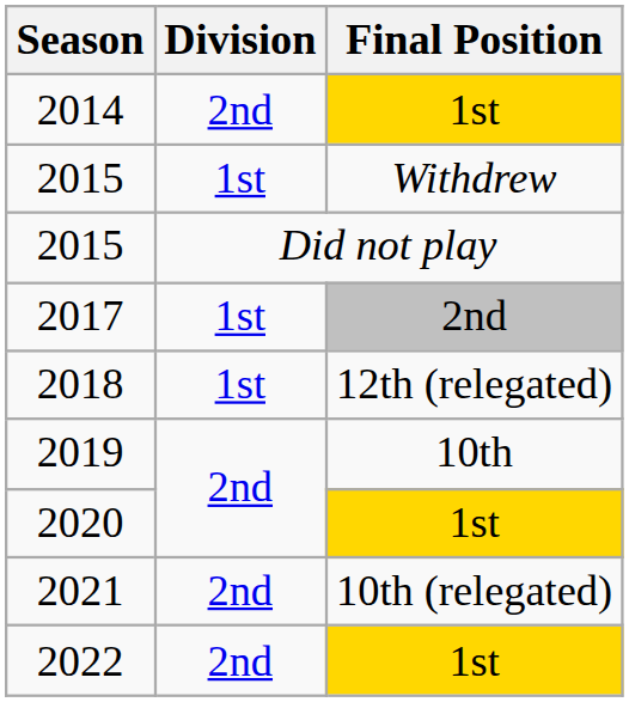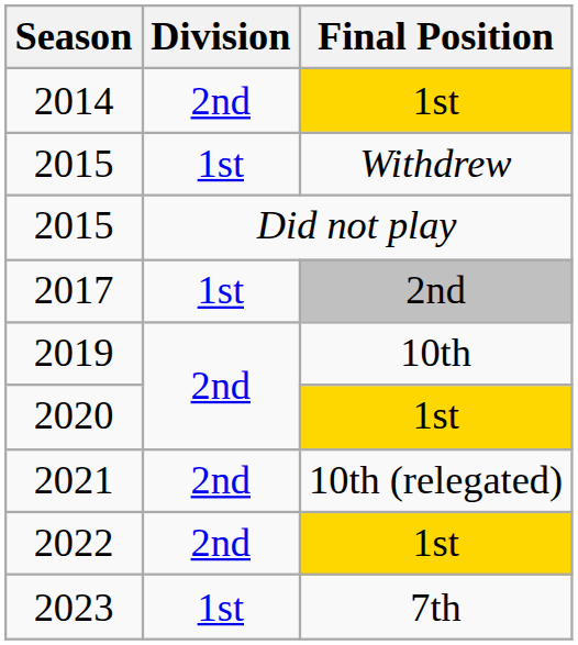- row: 2018 | 1st | 12th (relegated)
+ row: 2023 | 1st | 7th
